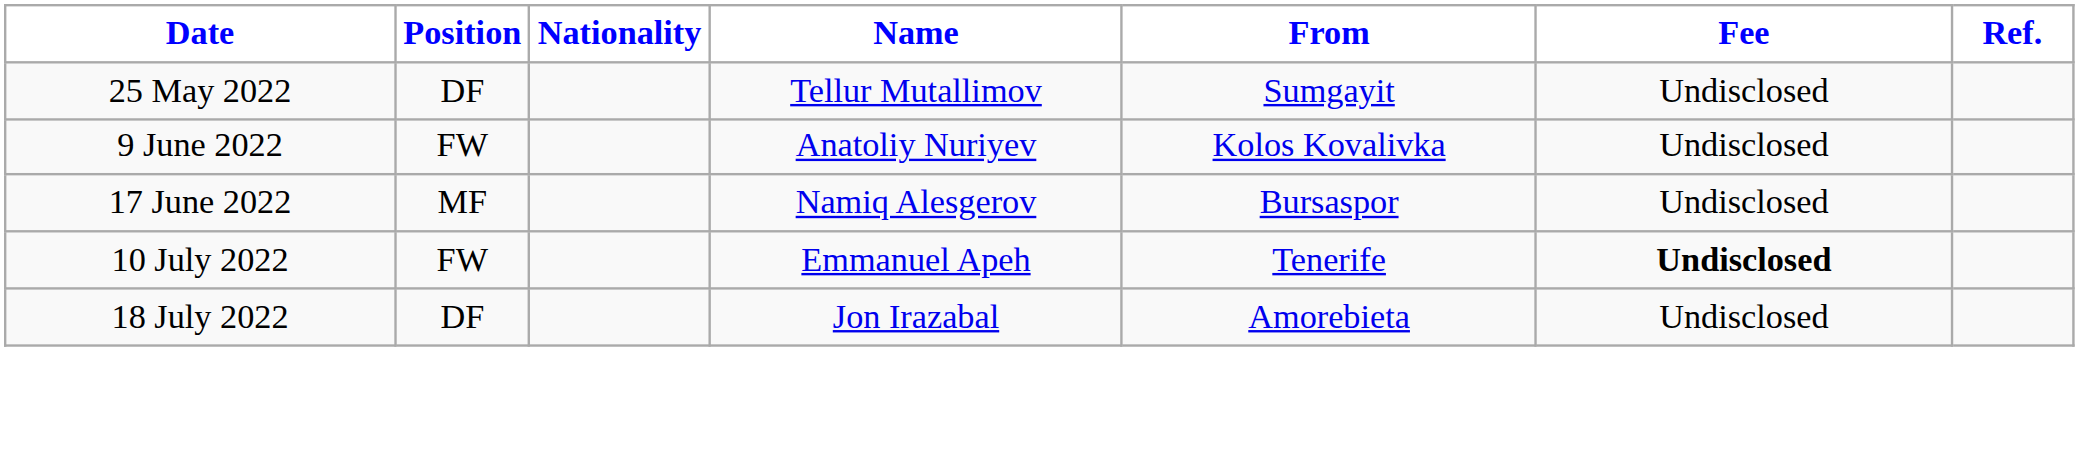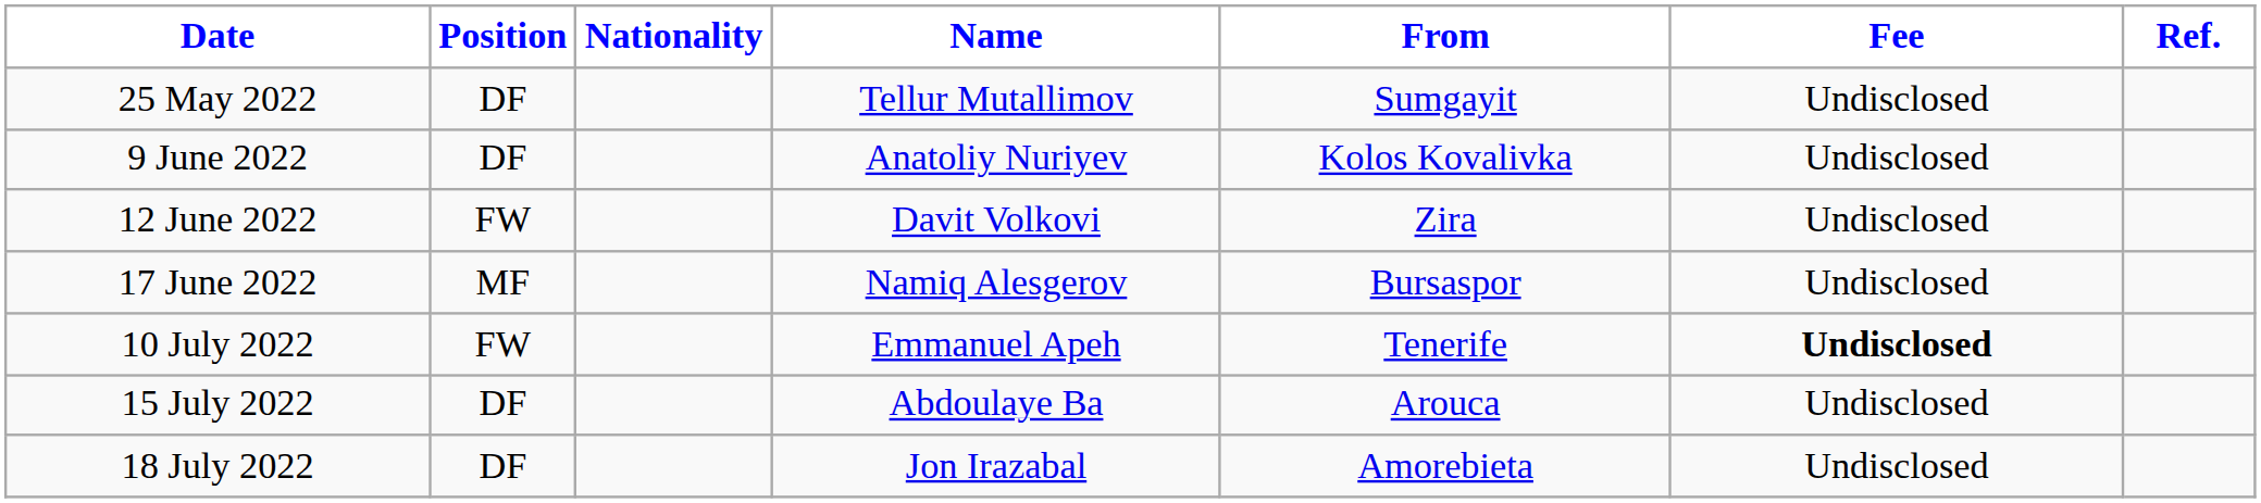9 June 2022 | Position: FW -> DF
+ row: 12 June 2022 | FW | Davit Volkovi | Zira | Undisclosed
+ row: 15 July 2022 | DF | Abdoulaye Ba | Arouca | Undisclosed
